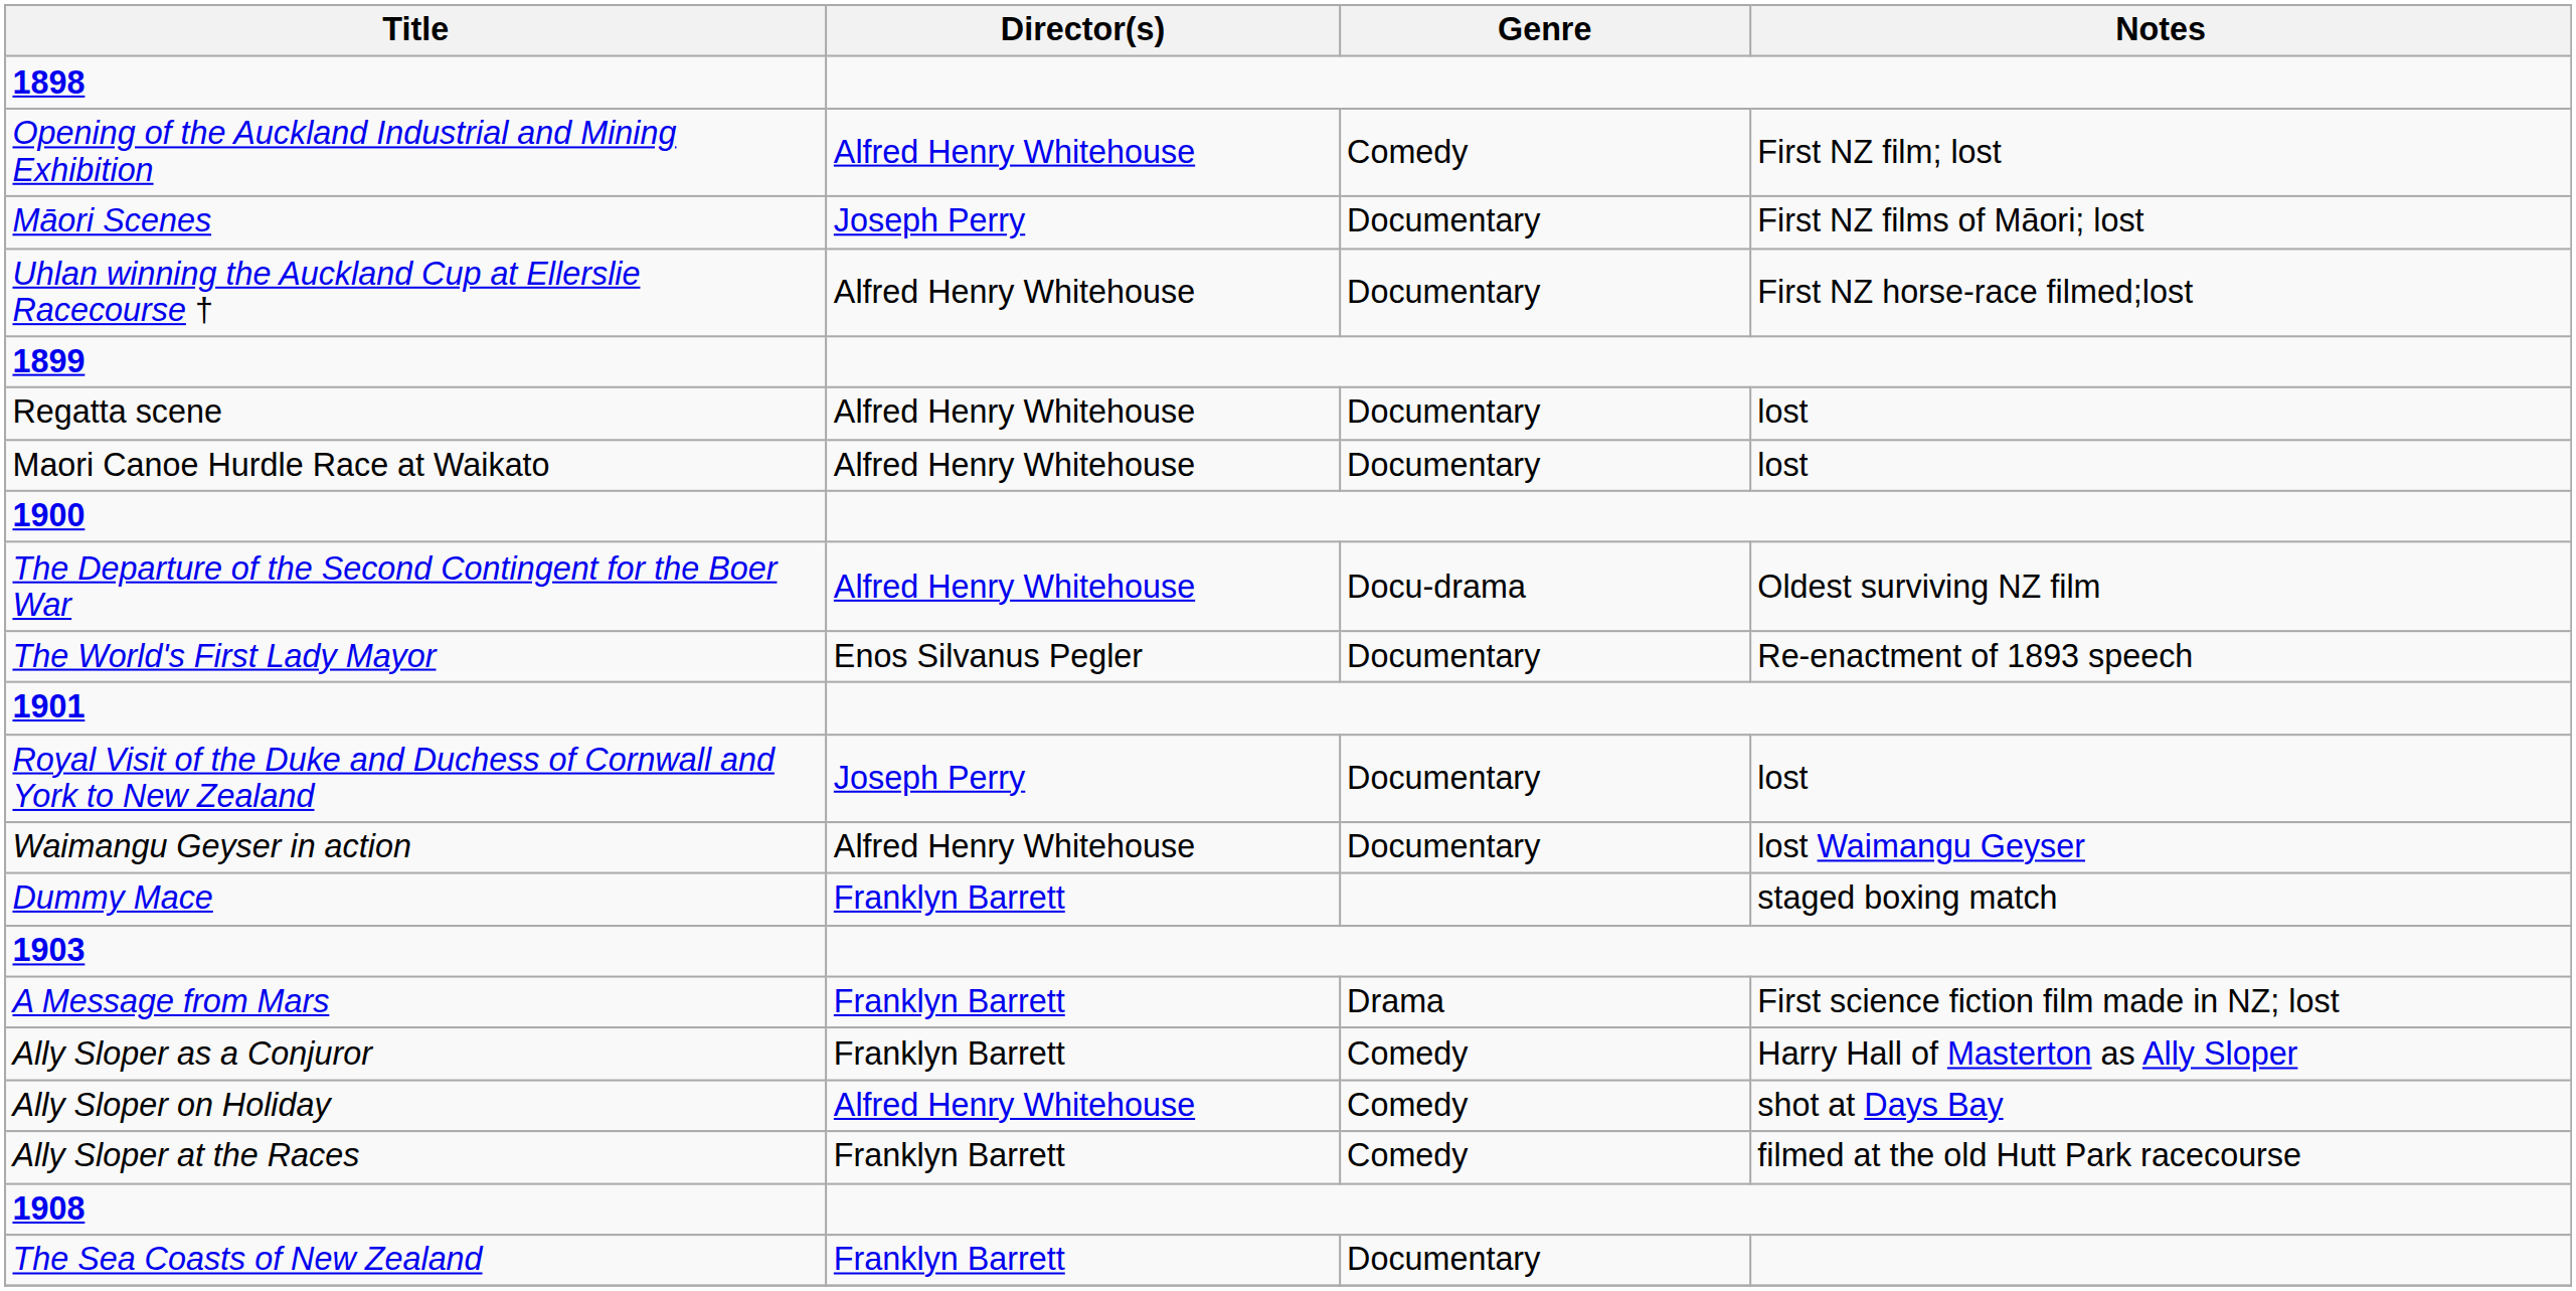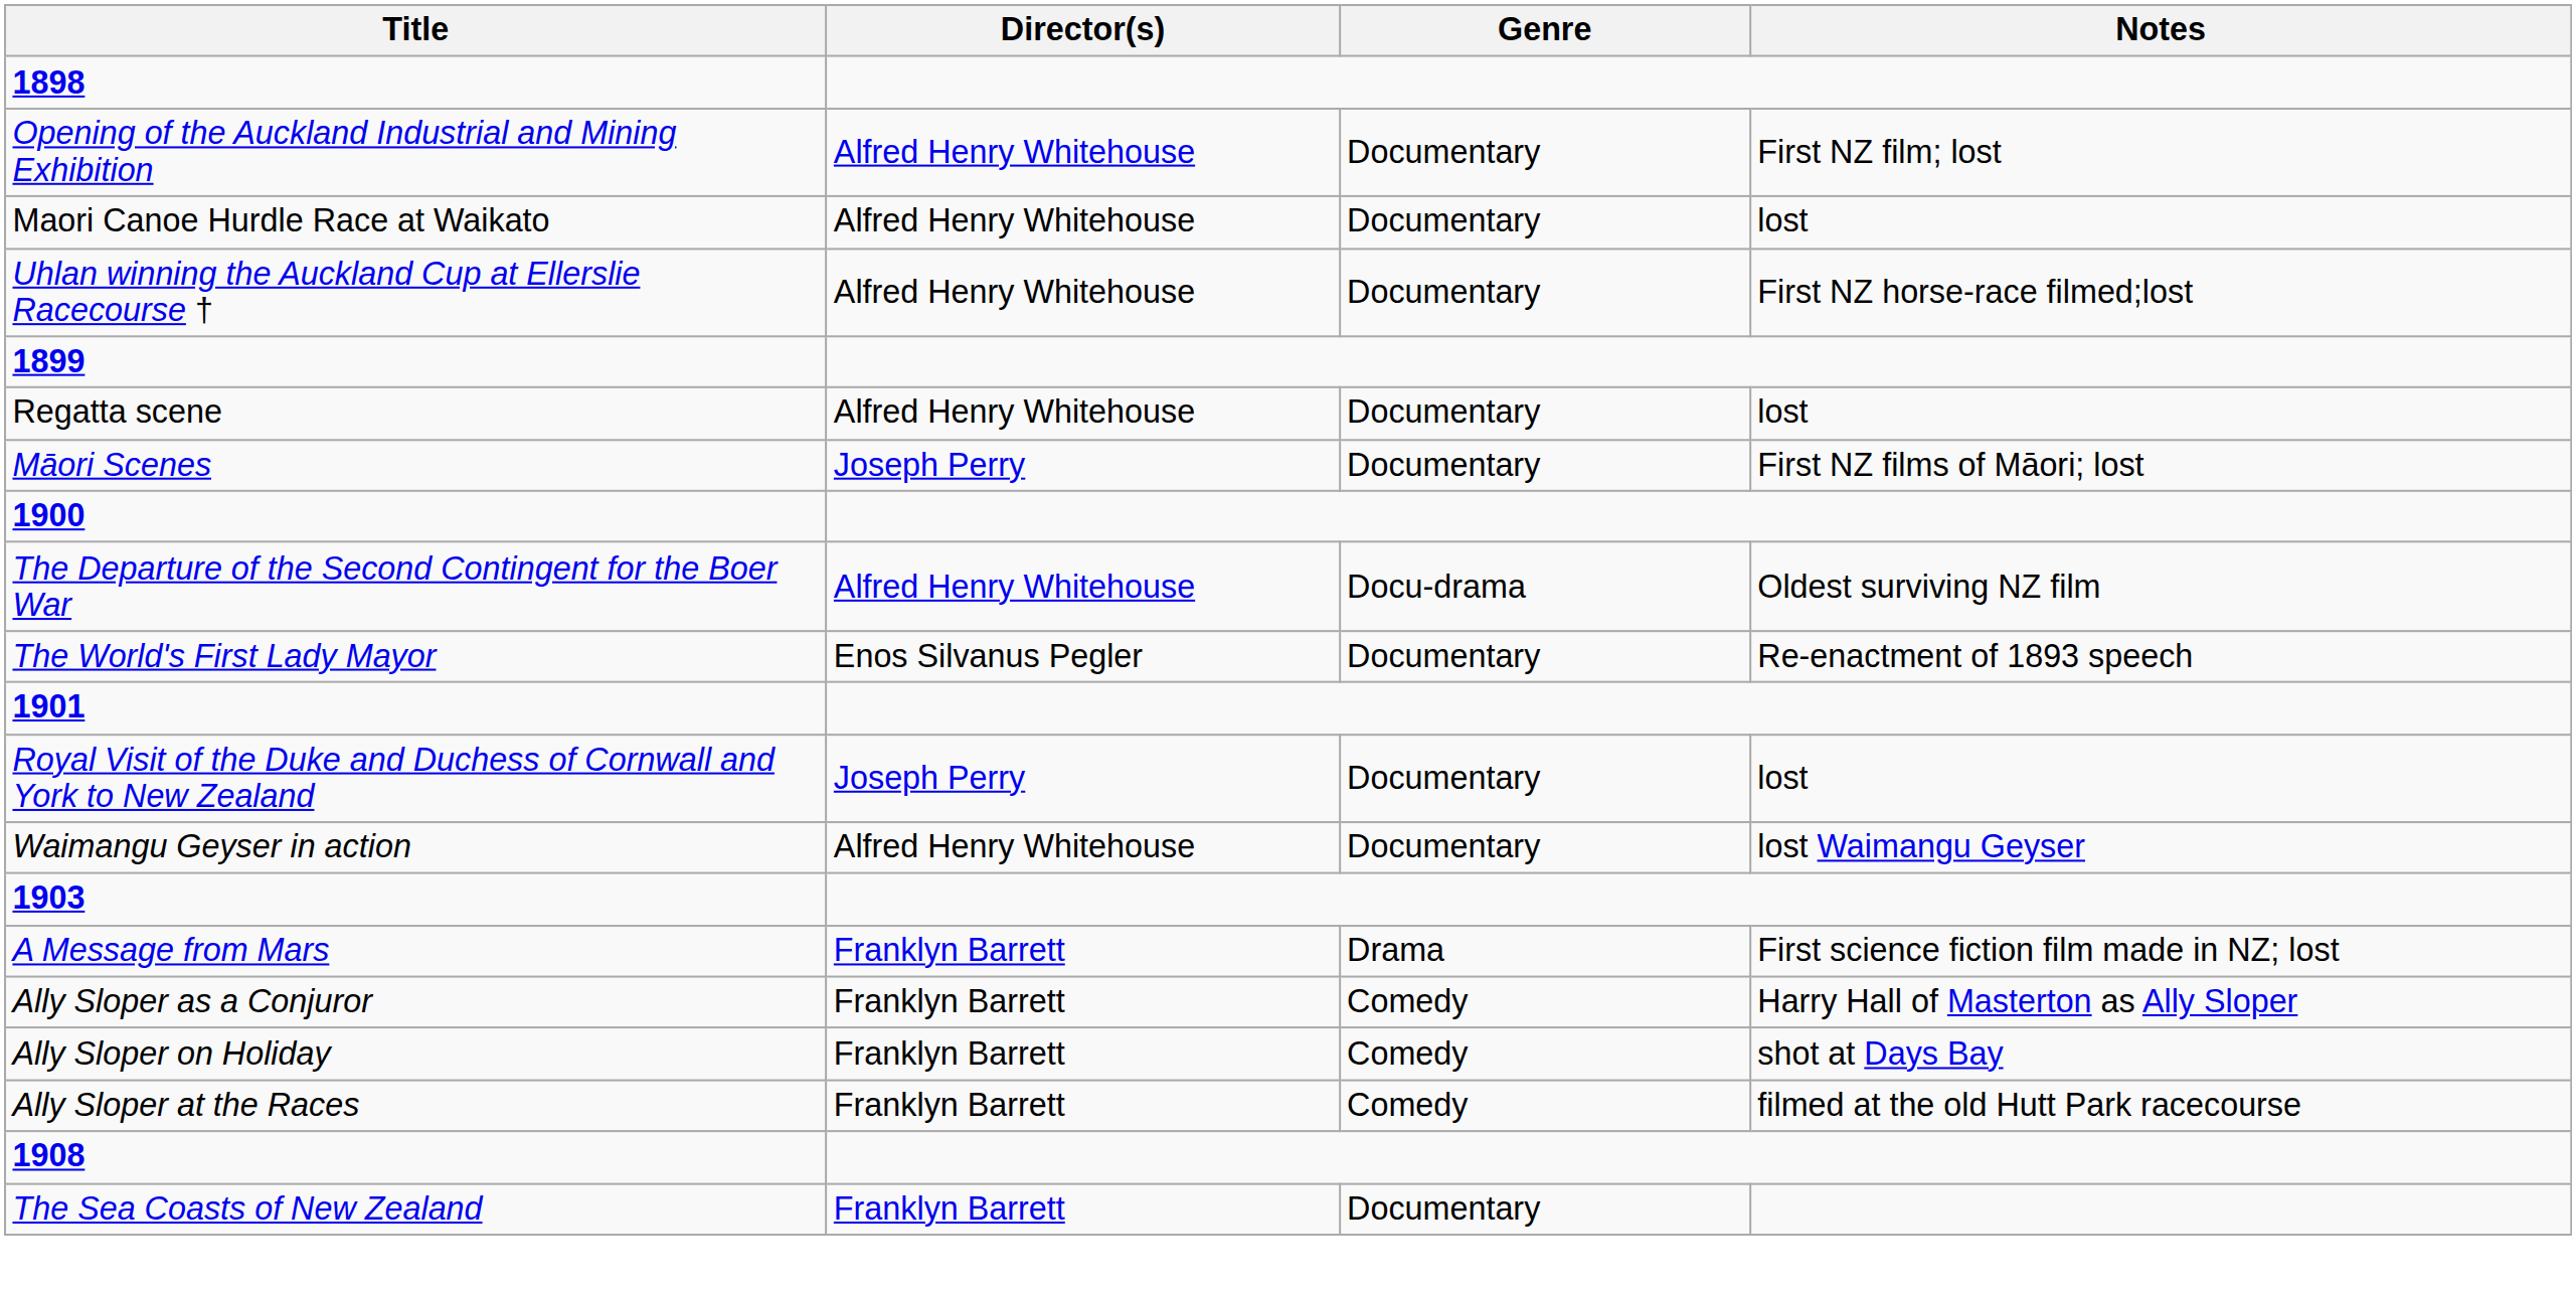Opening of the Auckland Industrial and Mining Exhibition | Genre: Comedy -> Documentary
rows swapped: Māori Scenes <-> Maori Canoe Hurdle Race at Waikato
- row: Dummy Mace | Franklyn Barrett | staged boxing match
Ally Sloper on Holiday | Director(s): Alfred Henry Whitehouse -> Franklyn Barrett
